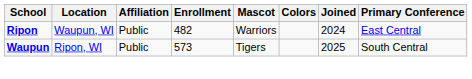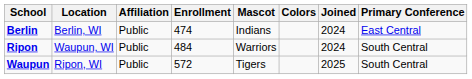+ row: Berlin | Berlin, WI | Public | 474 | Indians | 2024 | East Central
Ripon | Enrollment: 482 -> 484
Ripon | Primary Conference: East Central -> South Central
Waupun | Enrollment: 573 -> 572
